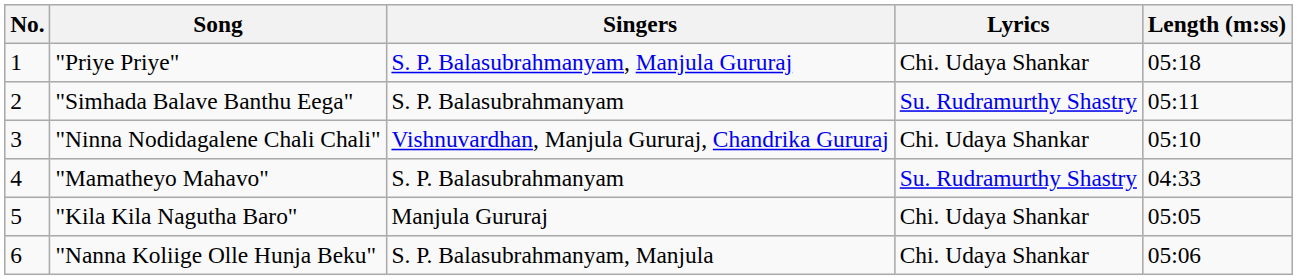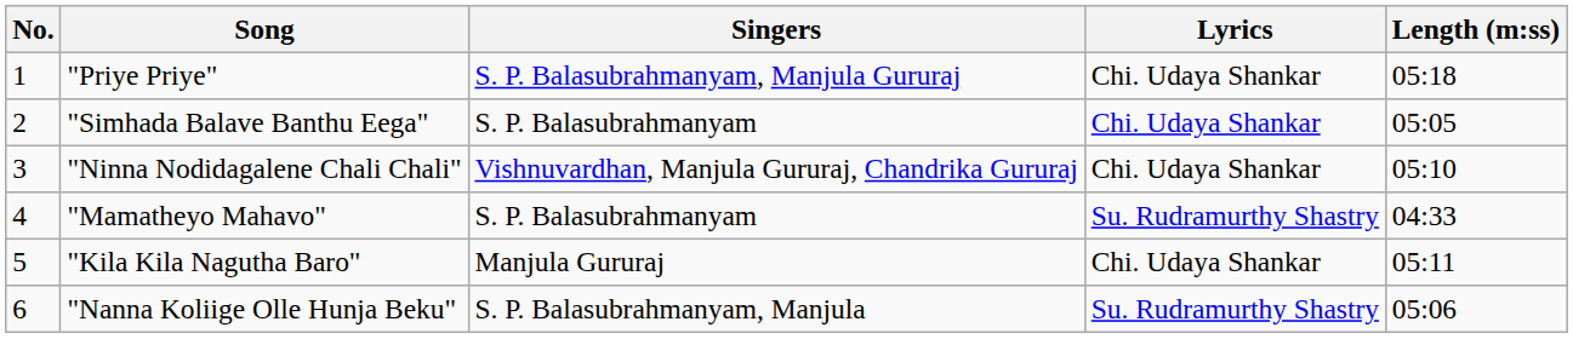"Simhada Balave Banthu Eega" | Lyrics: Su. Rudramurthy Shastry -> Chi. Udaya Shankar
"Simhada Balave Banthu Eega" | Length (m:ss): 05:11 -> 05:05
"Kila Kila Nagutha Baro" | Length (m:ss): 05:05 -> 05:11
"Nanna Koliige Olle Hunja Beku" | Lyrics: Chi. Udaya Shankar -> Su. Rudramurthy Shastry
